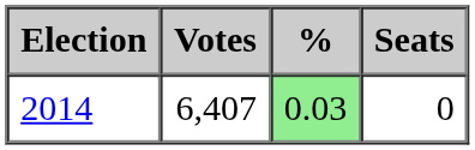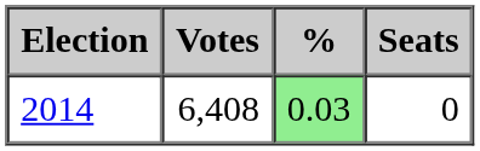2014 | Votes: 6,407 -> 6,408
